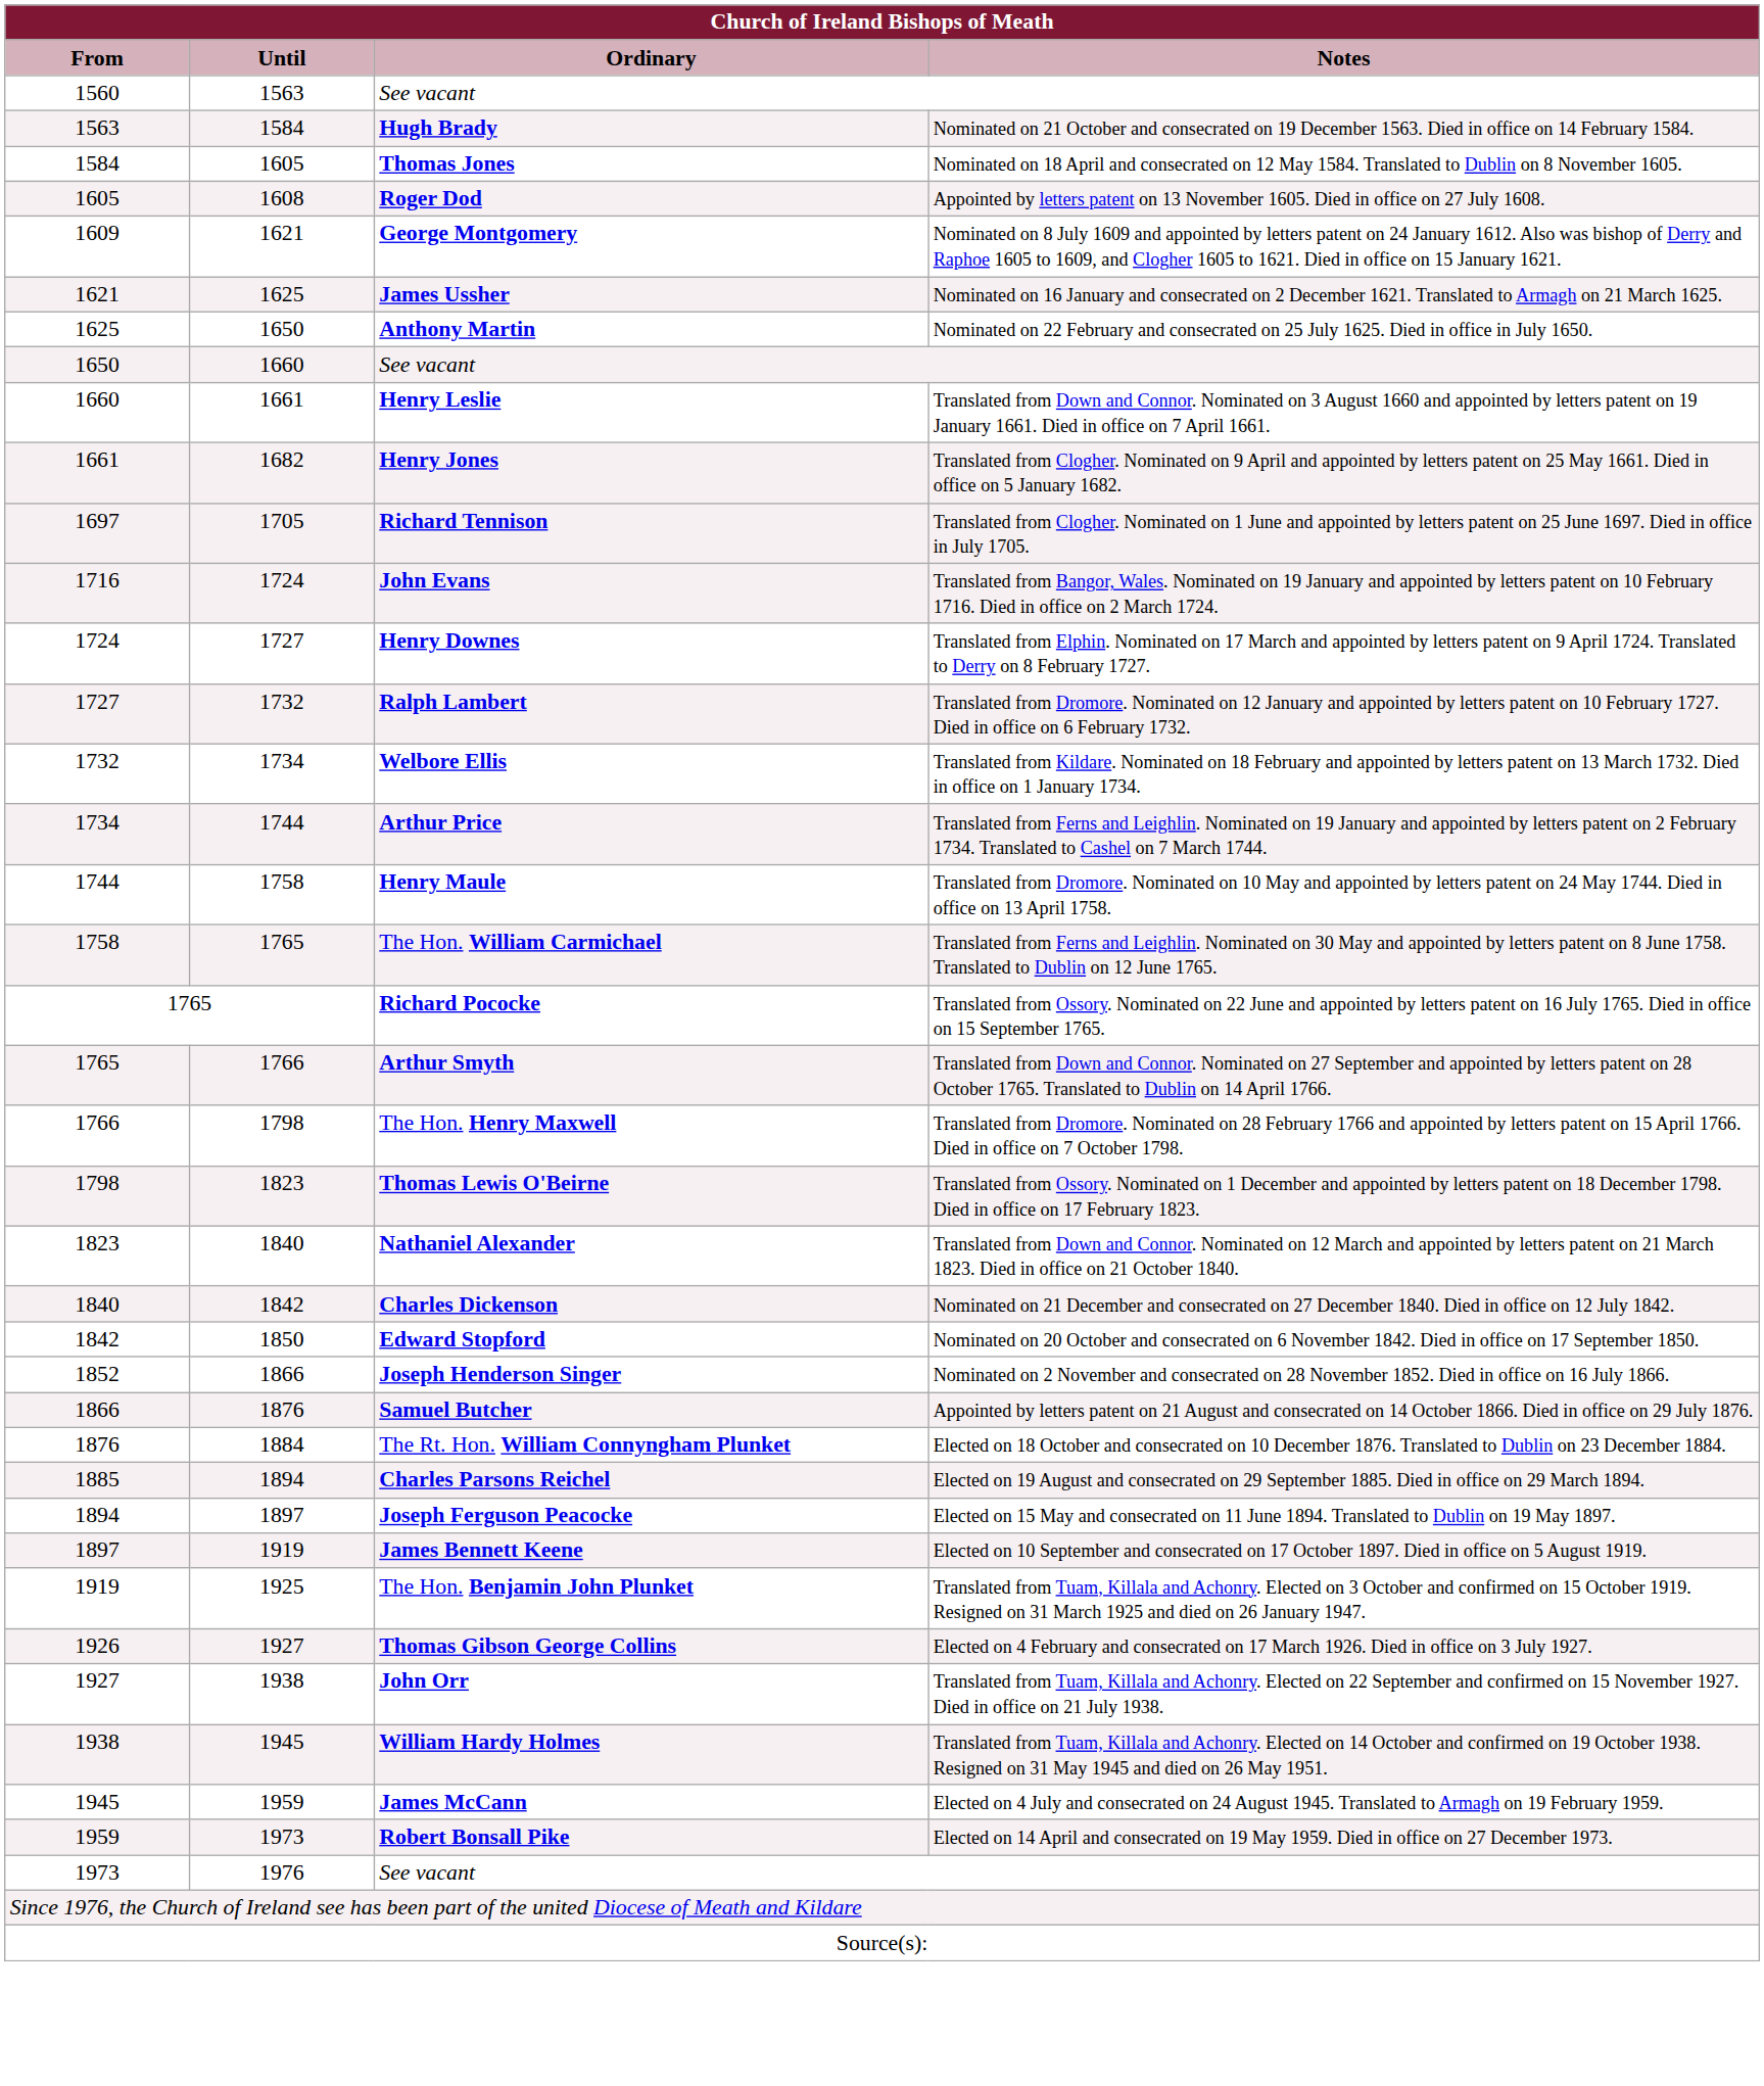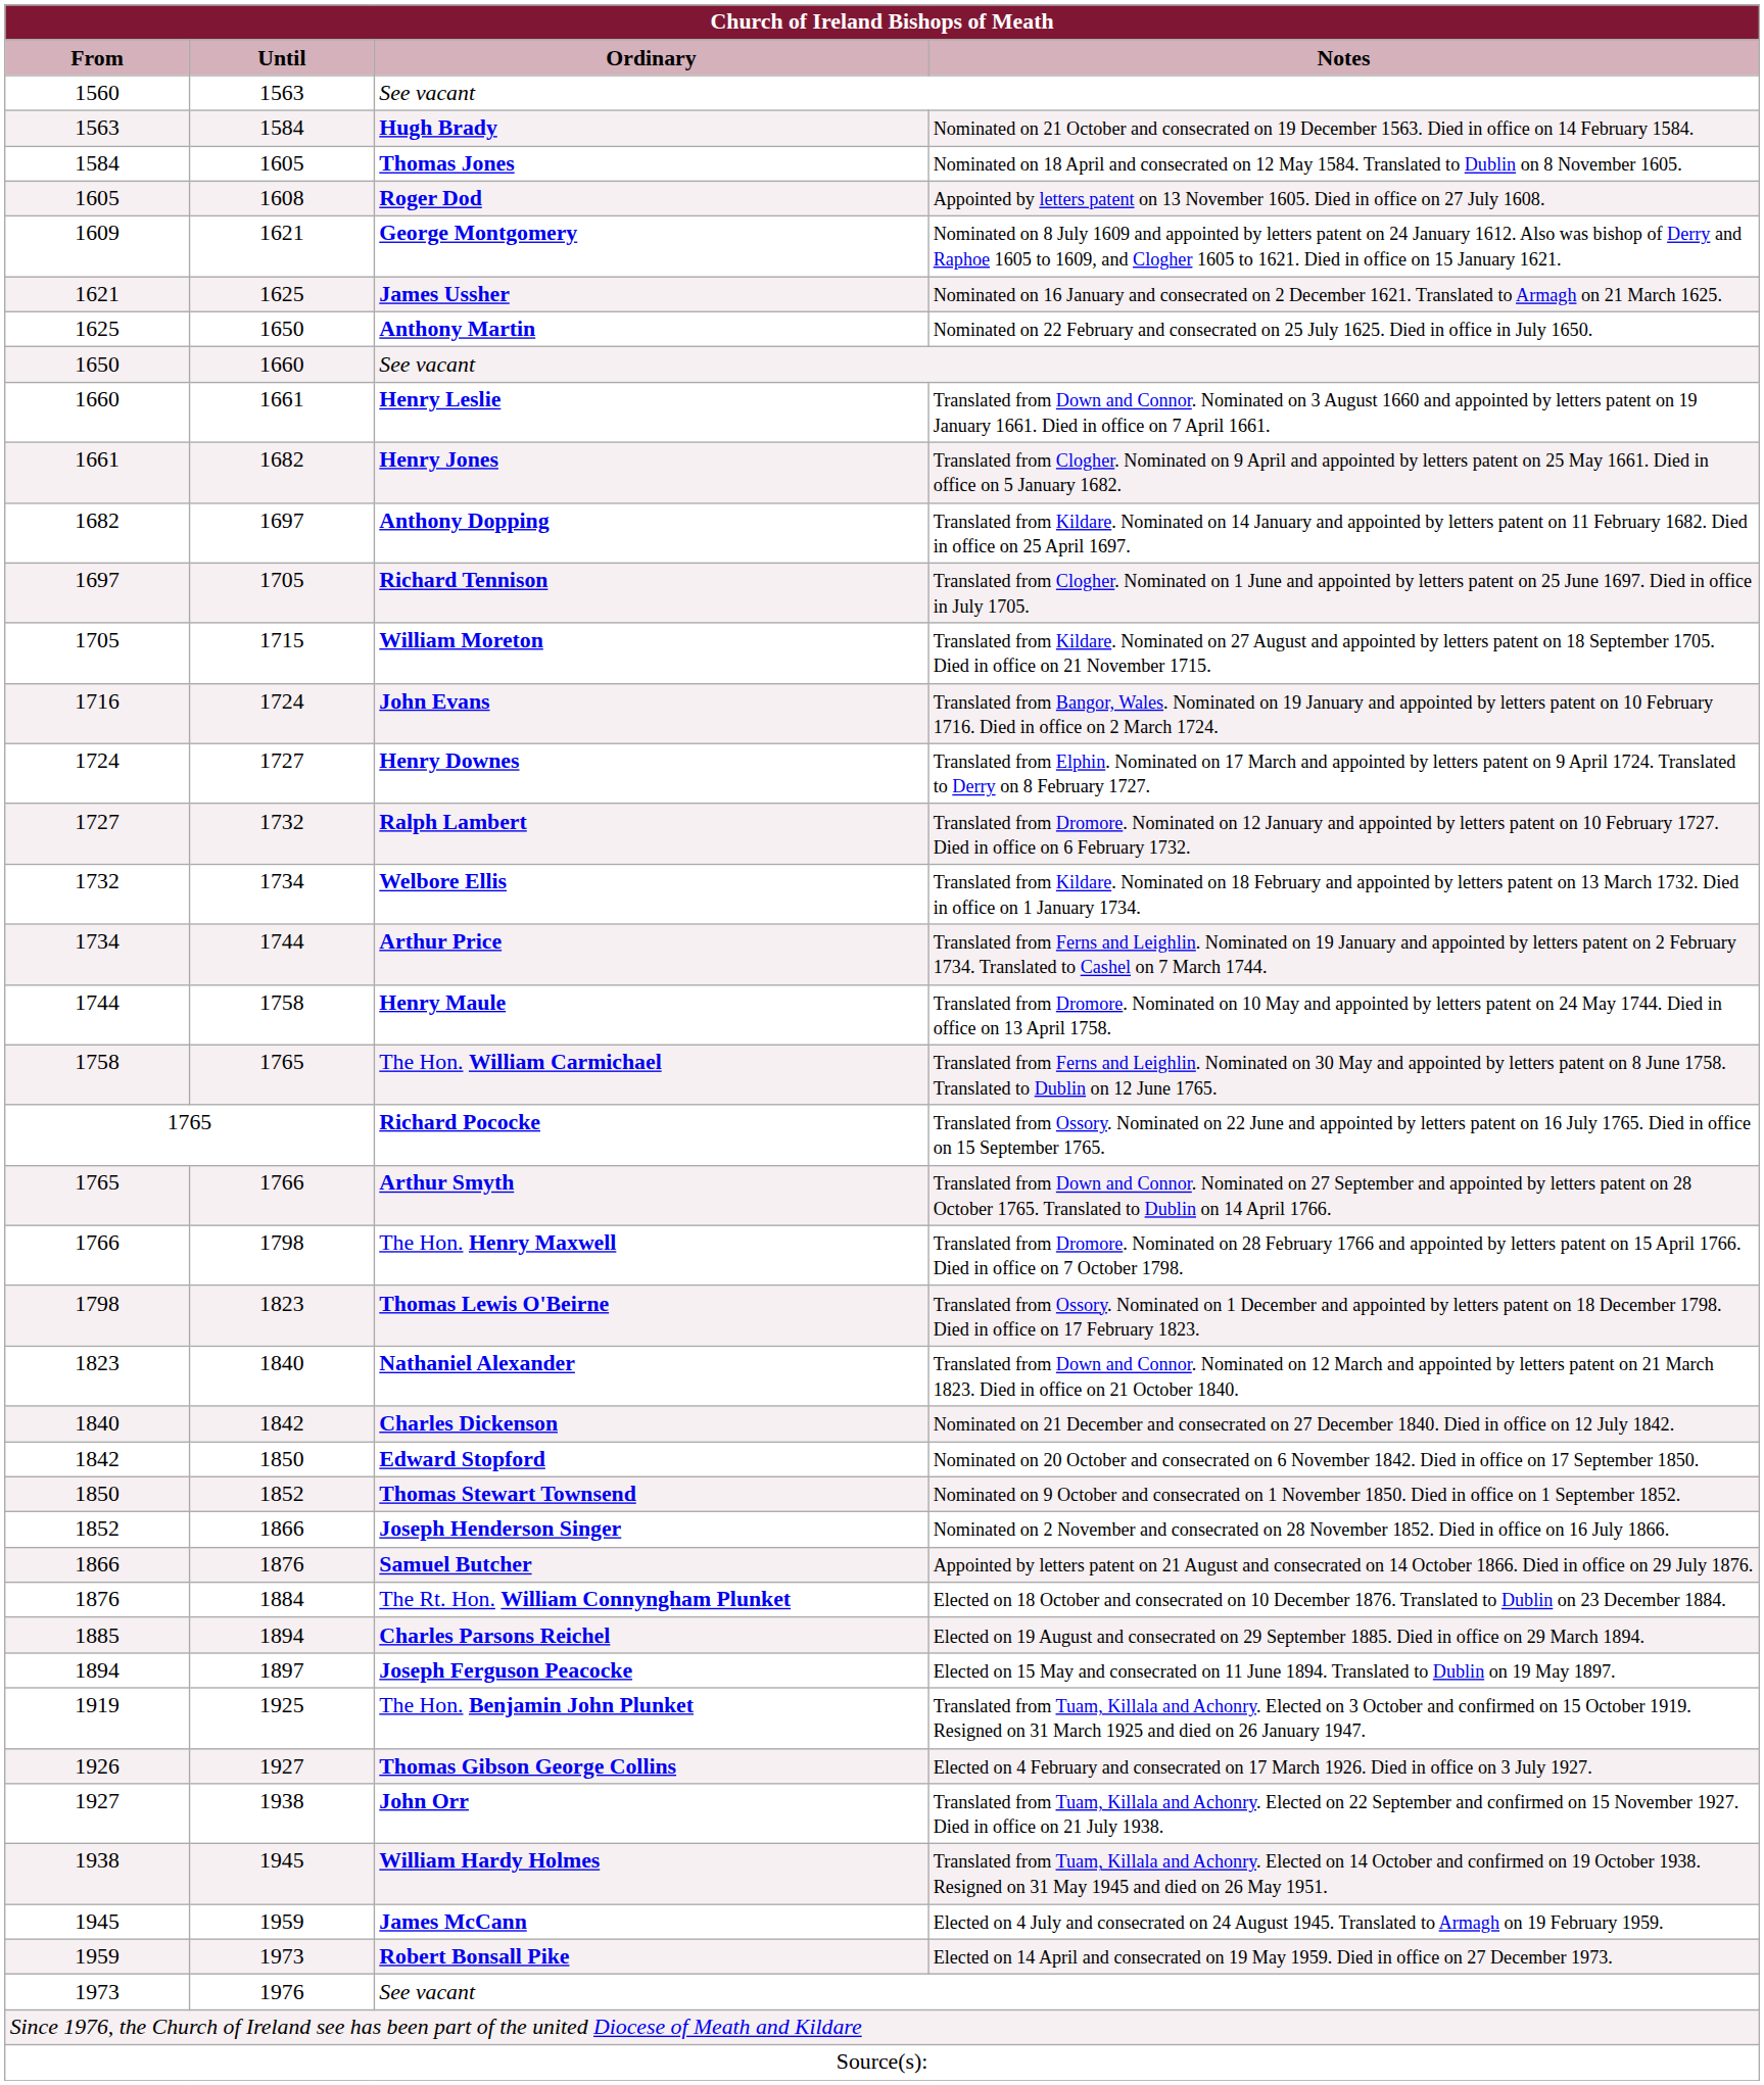+ row: 1682 | 1697 | Anthony Dopping | Translated from Kildare. Nominated on 14 January and appointed by letters patent on 11 February 1682. Died in office on 25 April 1697.
+ row: 1705 | 1715 | William Moreton | Translated from Kildare. Nominated on 27 August and appointed by letters patent on 18 September 1705. Died in office on 21 November 1715.
+ row: 1850 | 1852 | Thomas Stewart Townsend | Nominated on 9 October and consecrated on 1 November 1850. Died in office on 1 September 1852.
- row: 1897 | 1919 | James Bennett Keene | Elected on 10 September and consecrated on 17 October 1897. Died in office on 5 August 1919.
